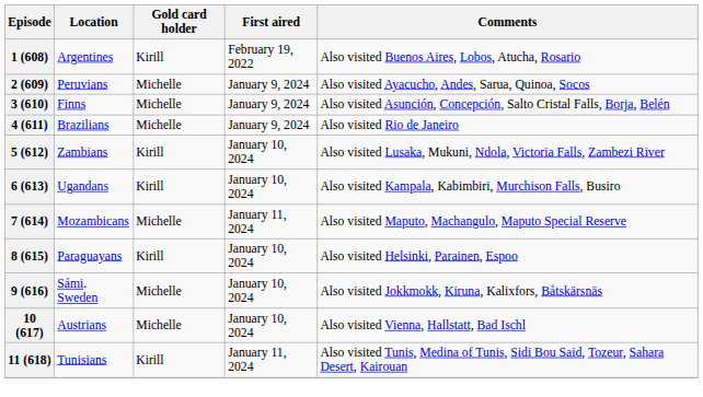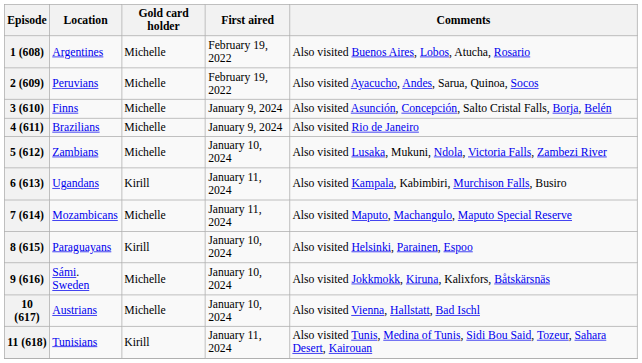1 (608) | Gold card holder: Kirill -> Michelle
2 (609) | First aired: January 9, 2024 -> February 19, 2022
5 (612) | Gold card holder: Kirill -> Michelle
6 (613) | First aired: January 10, 2024 -> January 11, 2024
